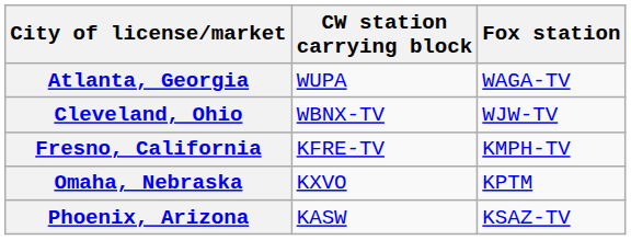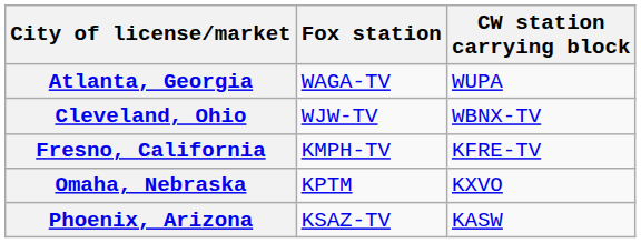columns swapped: Fox station <-> CW station carrying block
